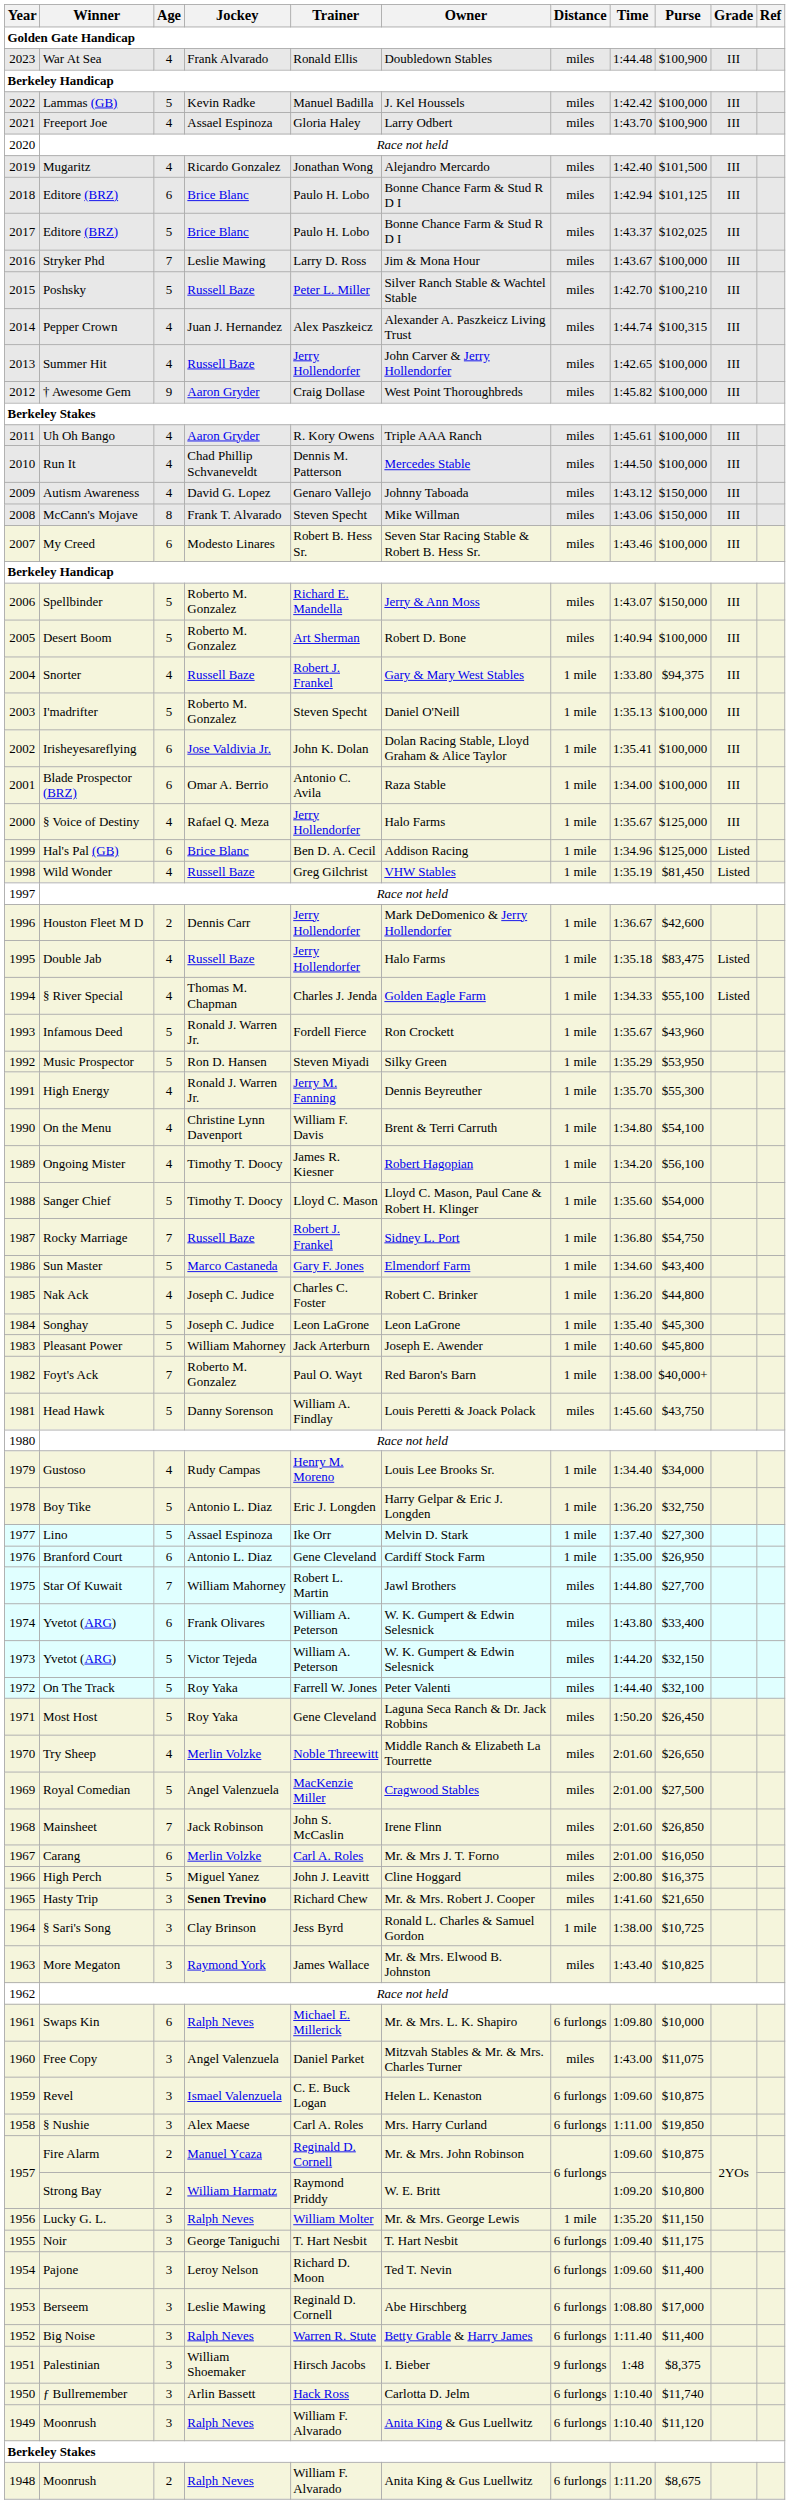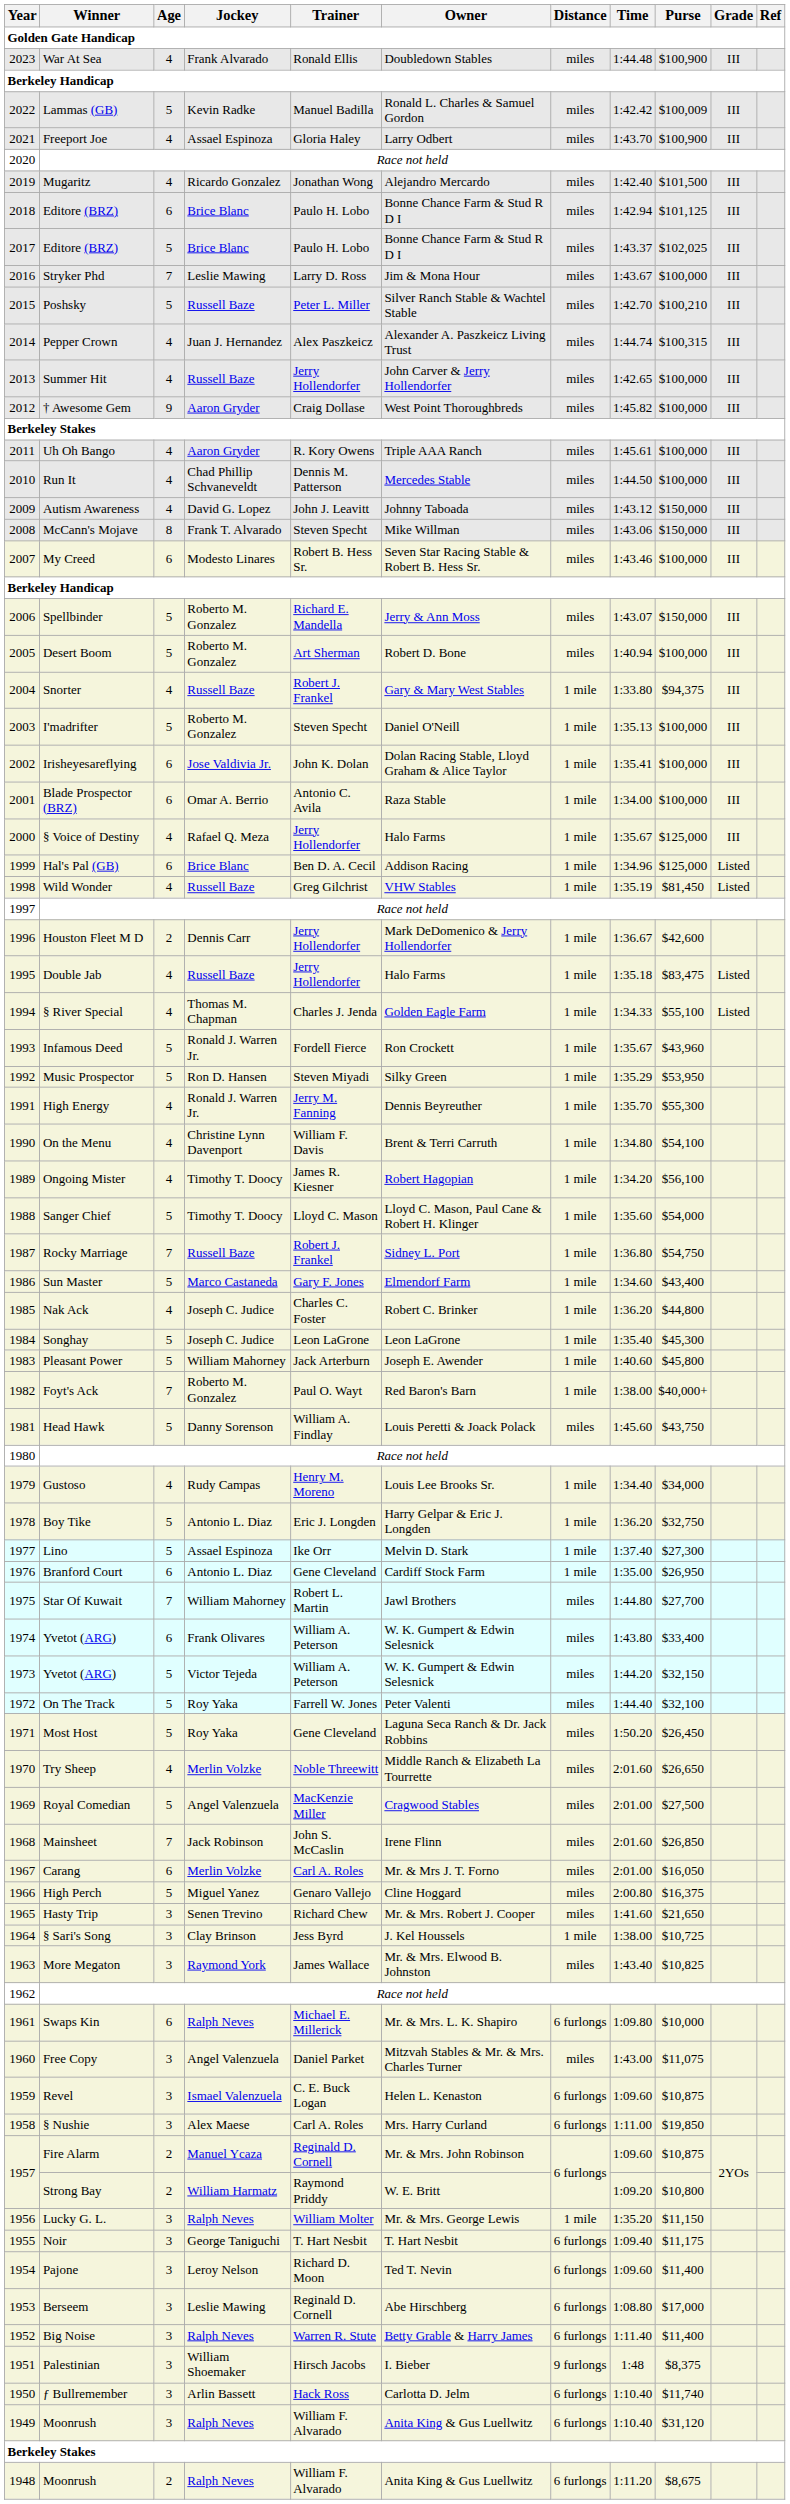Lammas (GB) | Owner: J. Kel Houssels -> Ronald L. Charles & Samuel Gordon
Lammas (GB) | Purse: $100,000 -> $100,009
Autism Awareness | Trainer: Genaro Vallejo -> John J. Leavitt
High Perch | Trainer: John J. Leavitt -> Genaro Vallejo
Hasty Trip | Jockey: bold -> normal
§ Sari's Song | Owner: Ronald L. Charles & Samuel Gordon -> J. Kel Houssels
1949 / Moonrush | Purse: $11,120 -> $31,120
